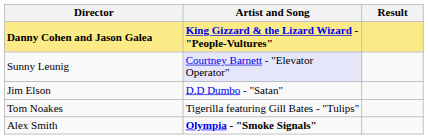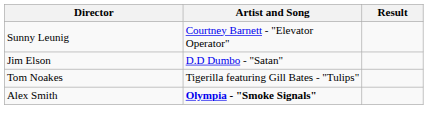- row: Danny Cohen and Jason Galea | King Gizzard & the Lizard Wizard - "People-Vultures"
Sunny Leunig | Artist and Song: lavender background -> no background
